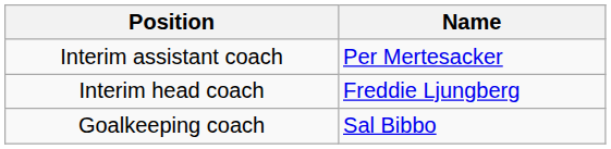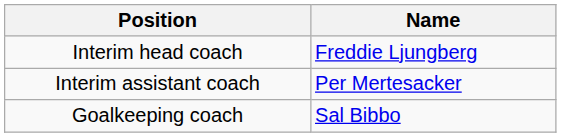rows swapped: Interim head coach <-> Interim assistant coach
